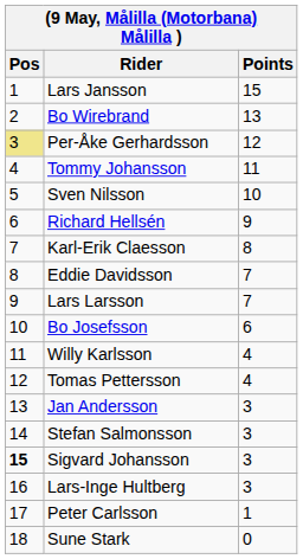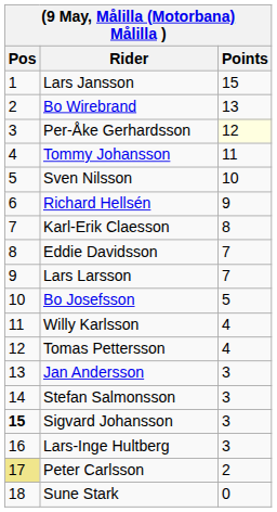Per-Åke Gerhardsson | Pos: khaki background -> no background
Per-Åke Gerhardsson | Points: no background -> lightyellow background
Bo Josefsson | Points: 6 -> 5
Peter Carlsson | Pos: no background -> khaki background
Peter Carlsson | Points: 1 -> 2
